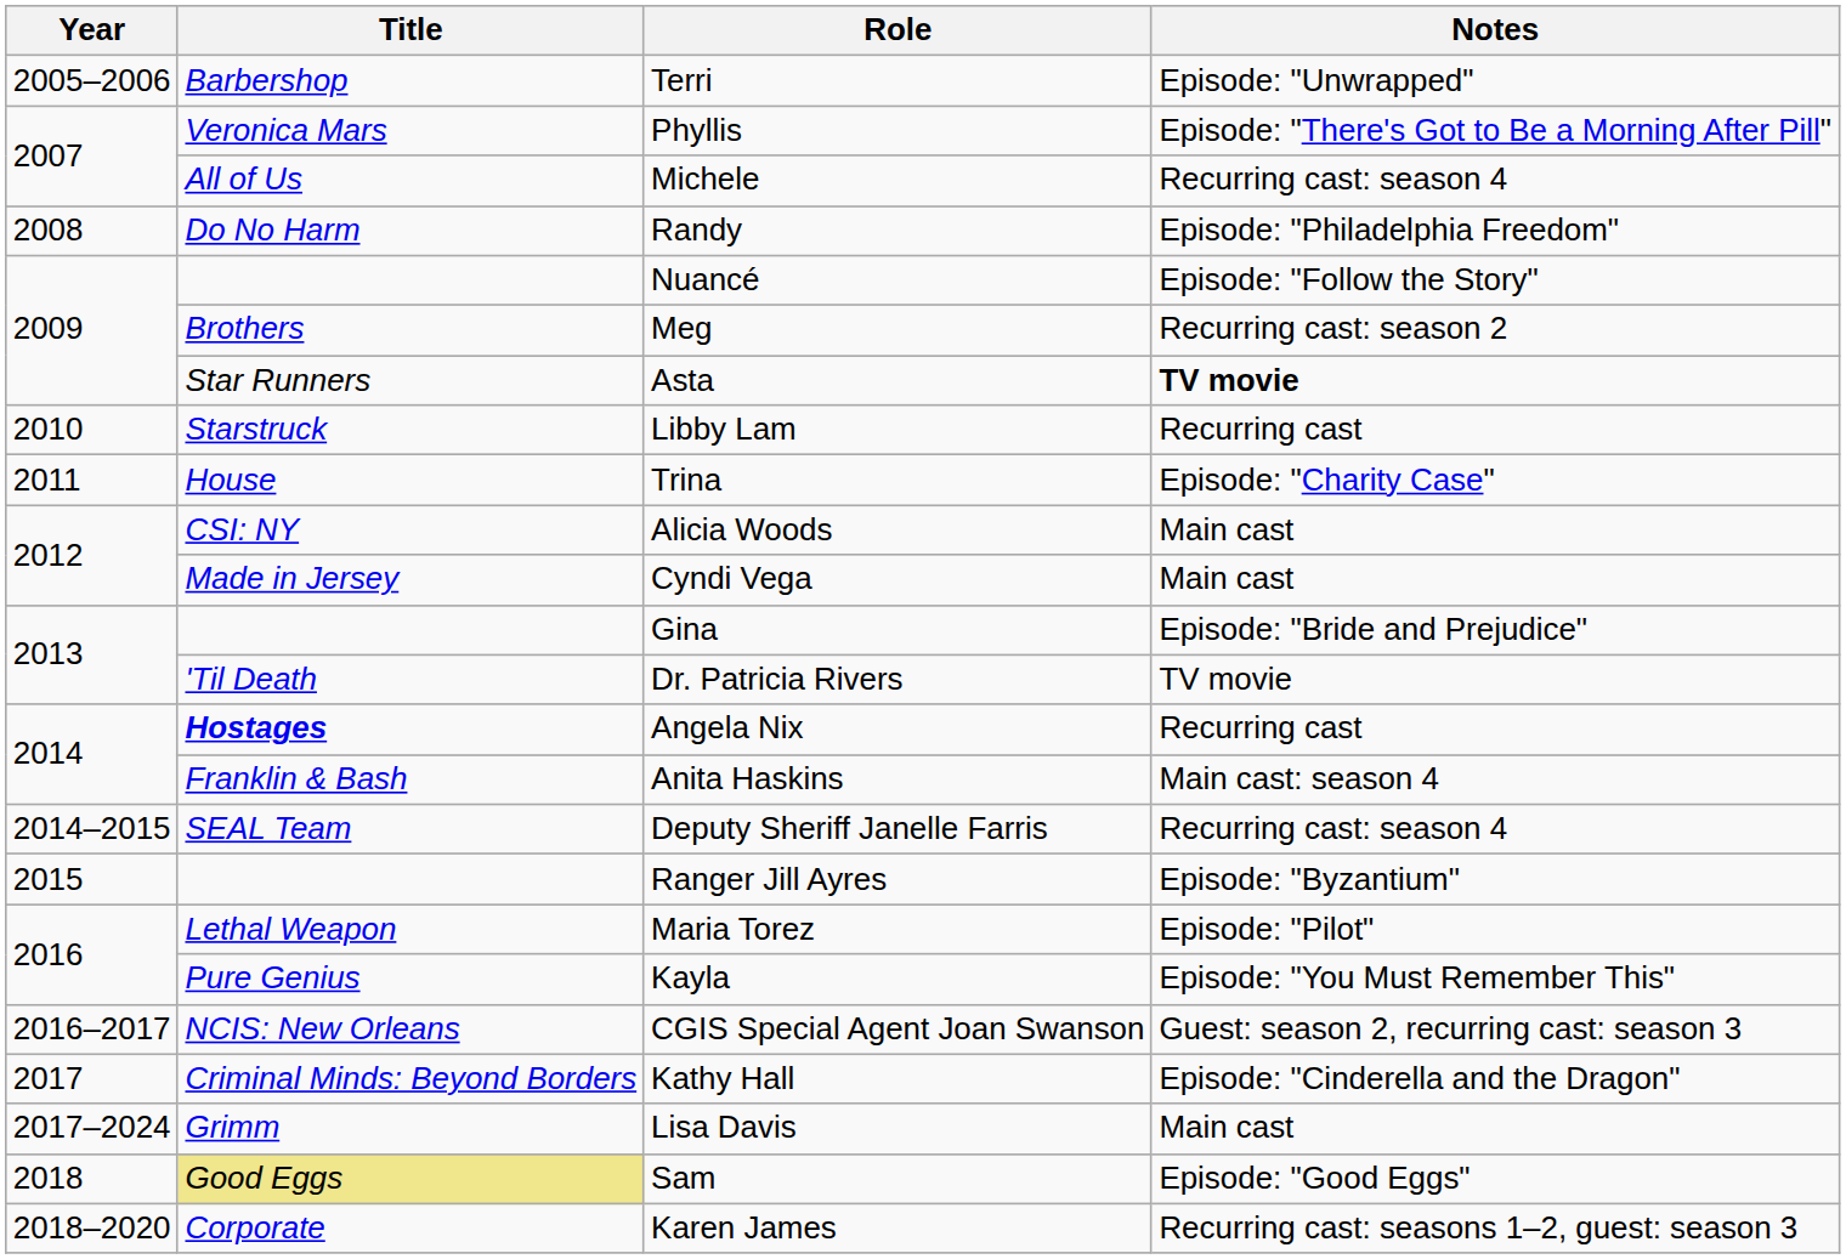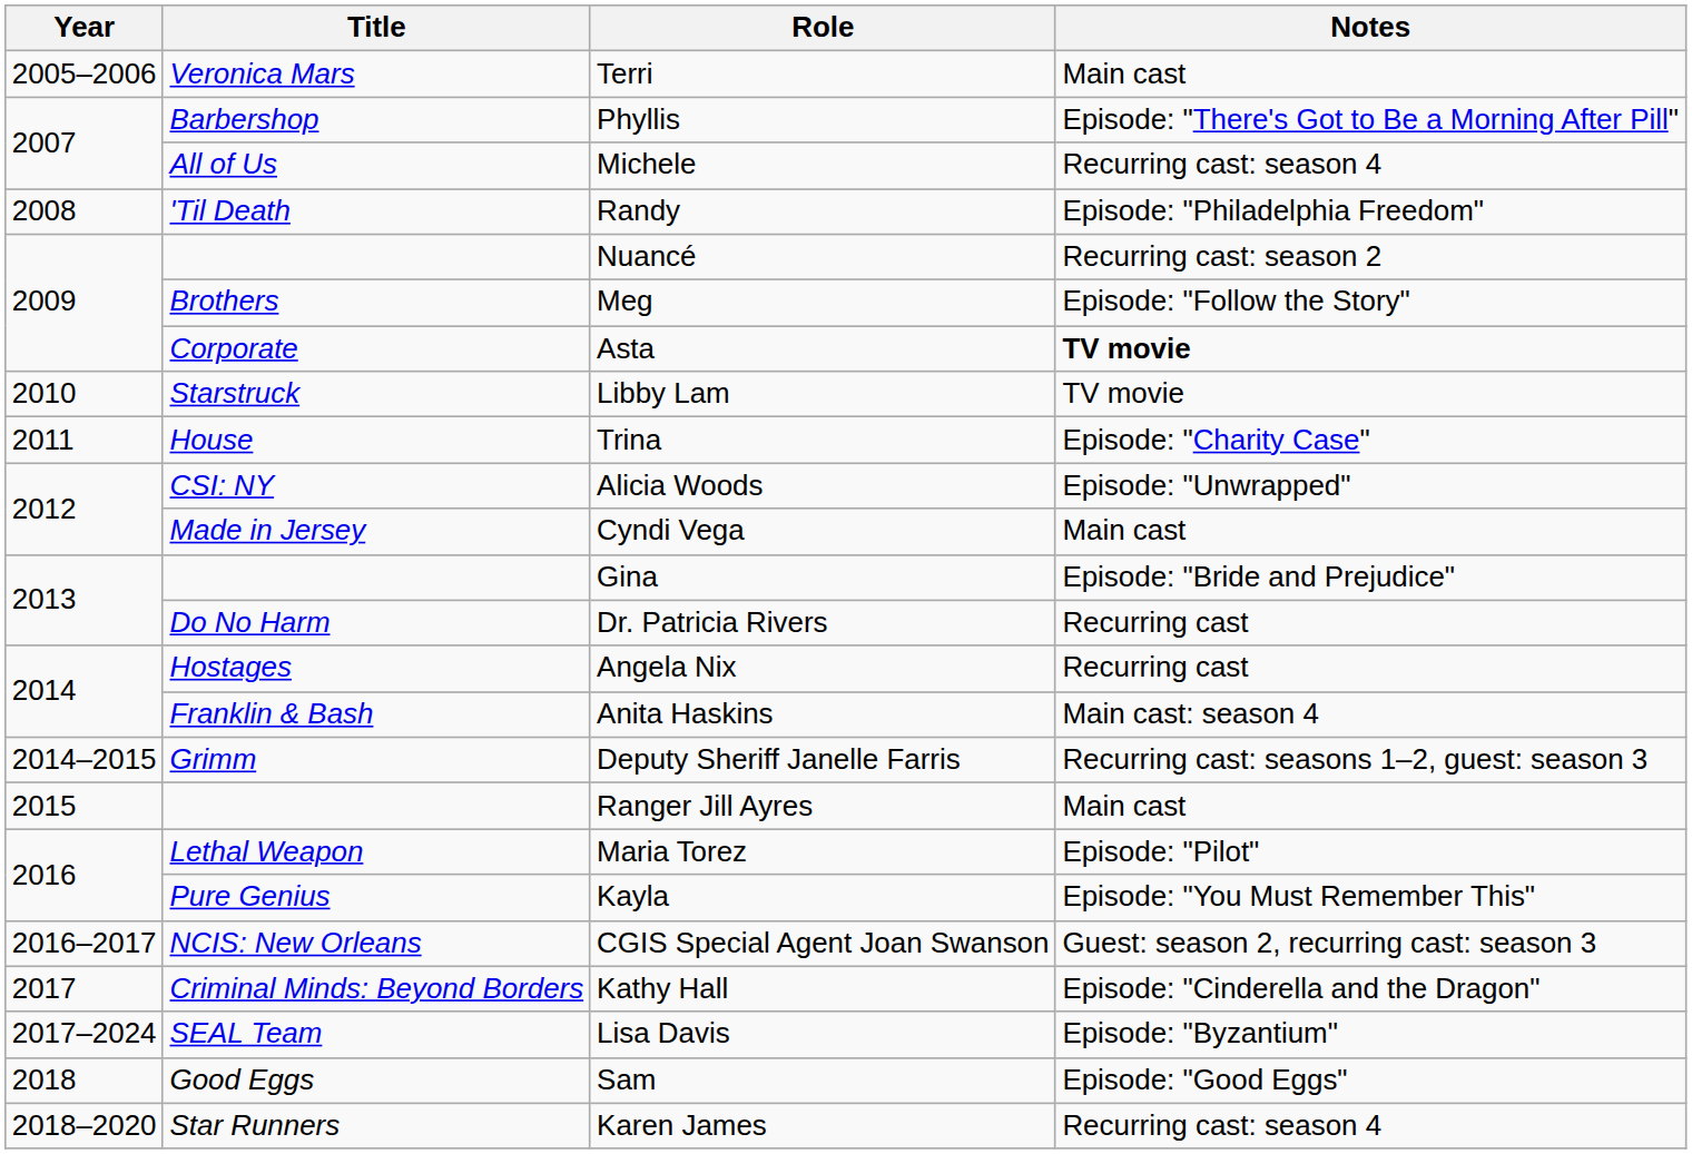Terri | Title: Barbershop -> Veronica Mars
Terri | Notes: Episode: "Unwrapped" -> Main cast
Phyllis | Title: Veronica Mars -> Barbershop
Randy | Title: Do No Harm -> 'Til Death
Nuancé | Notes: Episode: "Follow the Story" -> Recurring cast: season 2
Meg | Notes: Recurring cast: season 2 -> Episode: "Follow the Story"
Asta | Title: Star Runners -> Corporate
Libby Lam | Notes: Recurring cast -> TV movie
Alicia Woods | Notes: Main cast -> Episode: "Unwrapped"
Dr. Patricia Rivers | Title: 'Til Death -> Do No Harm
Dr. Patricia Rivers | Notes: TV movie -> Recurring cast
Angela Nix | Title: bold -> normal
Deputy Sheriff Janelle Farris | Title: SEAL Team -> Grimm
Deputy Sheriff Janelle Farris | Notes: Recurring cast: season 4 -> Recurring cast: seasons 1–2, guest: season 3
Ranger Jill Ayres | Notes: Episode: "Byzantium" -> Main cast
Lisa Davis | Title: Grimm -> SEAL Team
Lisa Davis | Notes: Main cast -> Episode: "Byzantium"
Sam | Title: khaki background -> no background
Karen James | Title: Corporate -> Star Runners
Karen James | Notes: Recurring cast: seasons 1–2, guest: season 3 -> Recurring cast: season 4
